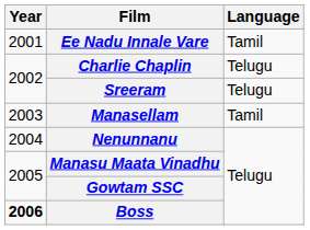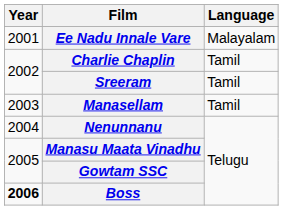Ee Nadu Innale Vare | Language: Tamil -> Malayalam
Charlie Chaplin | Language: Telugu -> Tamil
Sreeram | Language: Telugu -> Tamil
